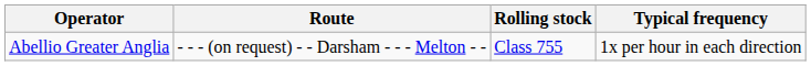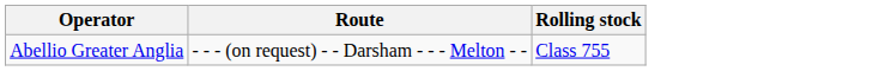- column: Typical frequency | 1x per hour in each direction
